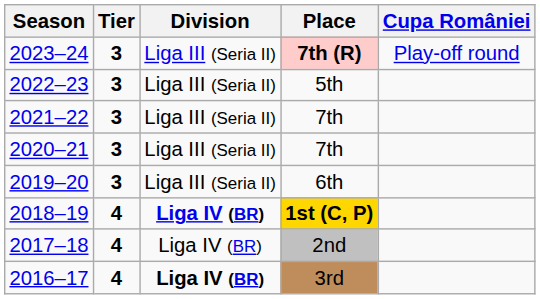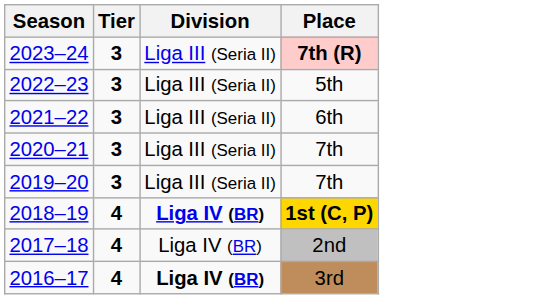- column: Cupa României | Play-off round
2021–22 | Place: 7th -> 6th
2019–20 | Place: 6th -> 7th
